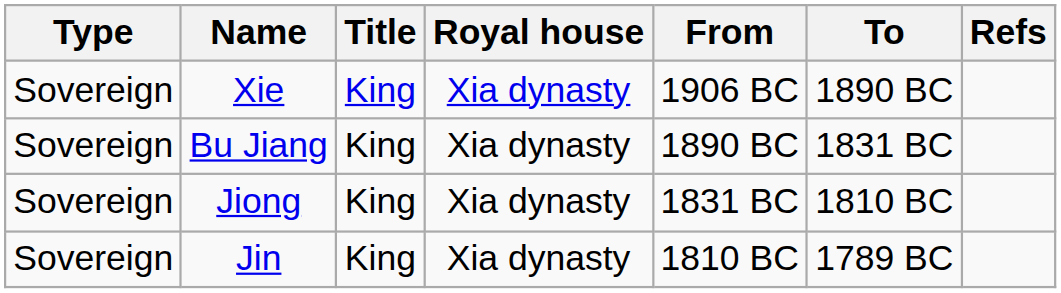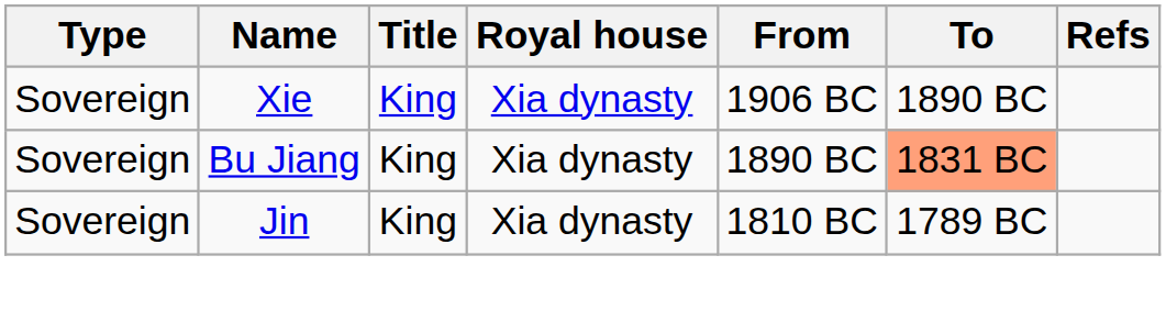Bu Jiang | To: no background -> lightsalmon background
- row: Sovereign | Jiong | King | Xia dynasty | 1831 BC | 1810 BC
